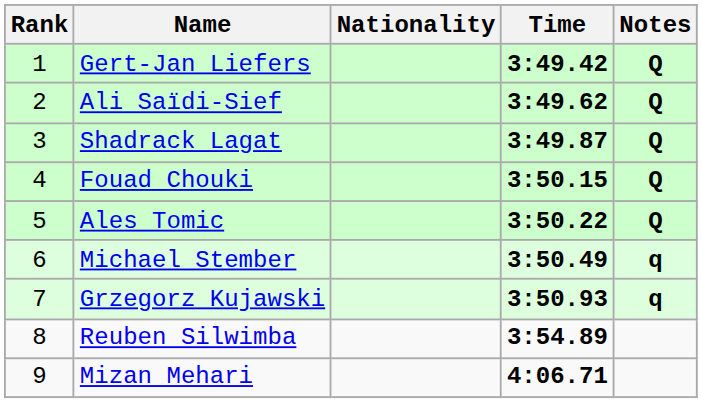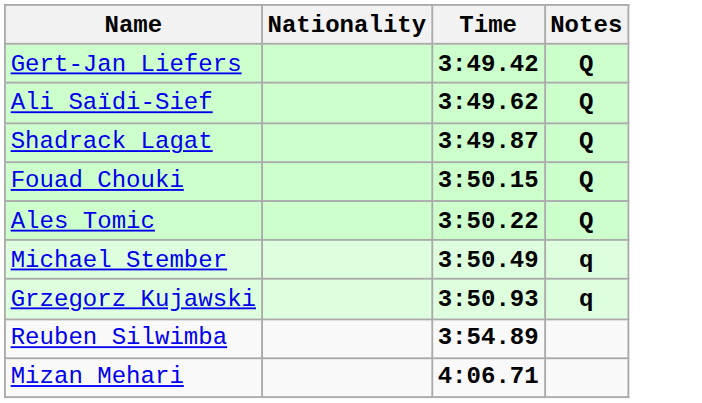- column: Rank | 1 | 2 | 3 | 4 | 5 | 6 | 7 | 8 | 9
